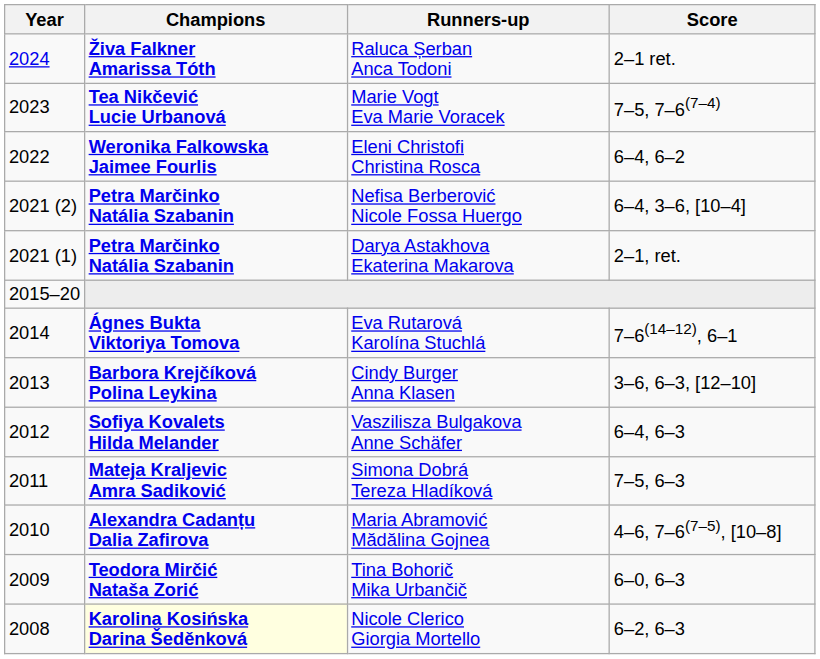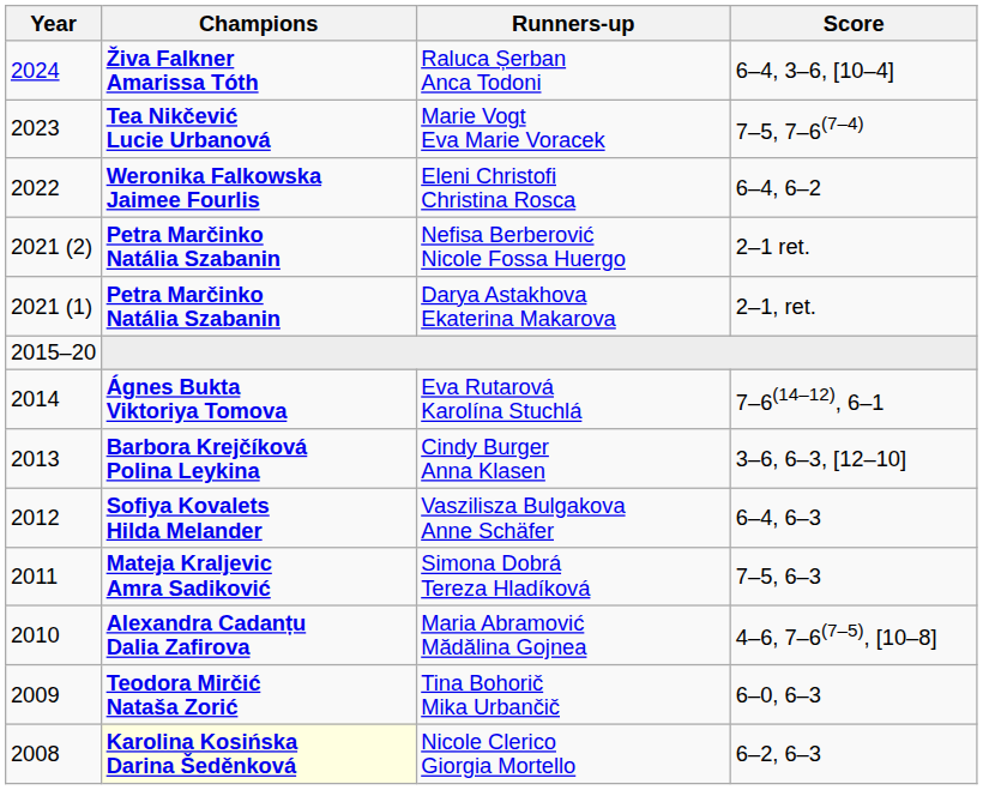Raluca Șerban Anca Todoni | Score: 2–1 ret. -> 6–4, 3–6, [10–4]
Nefisa Berberović Nicole Fossa Huergo | Score: 6–4, 3–6, [10–4] -> 2–1 ret.
